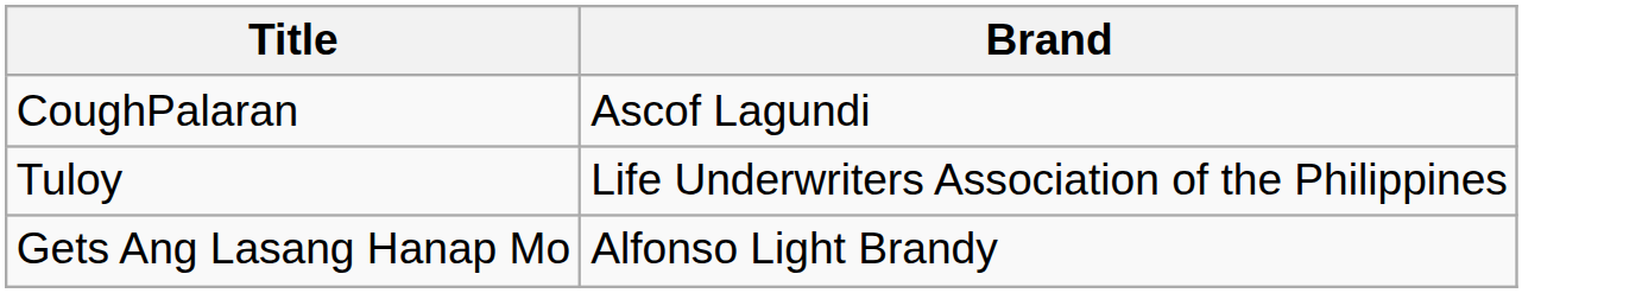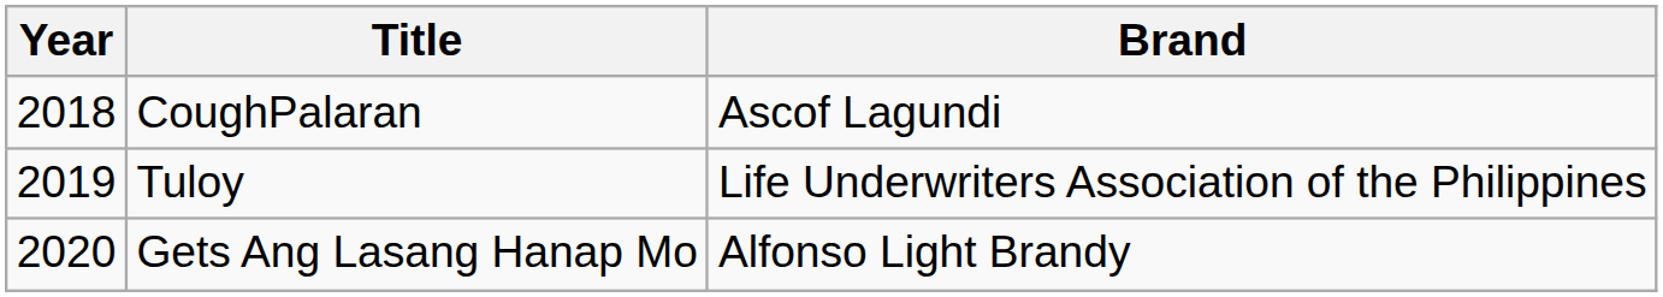+ column: Year | 2018 | 2019 | 2020
